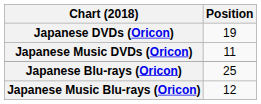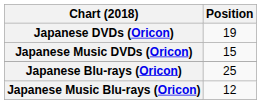Japanese Music DVDs (Oricon) | Position: 11 -> 15
